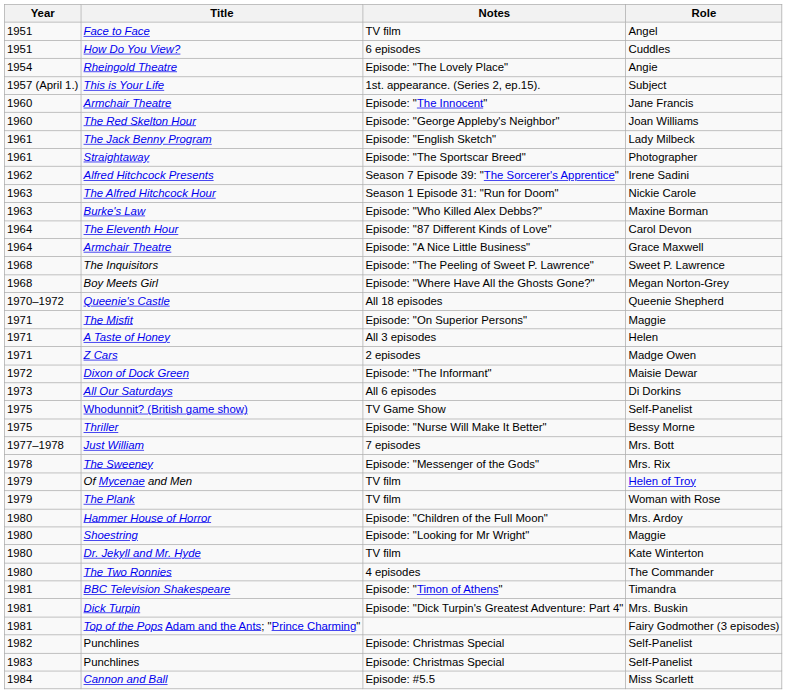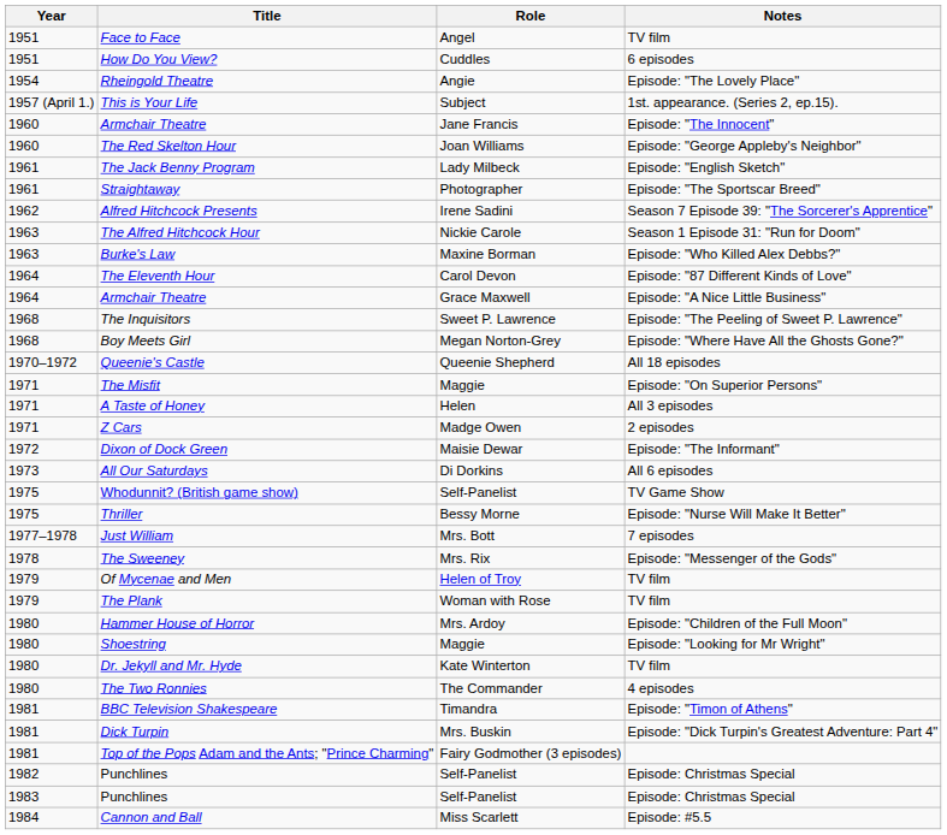columns swapped: Role <-> Notes
